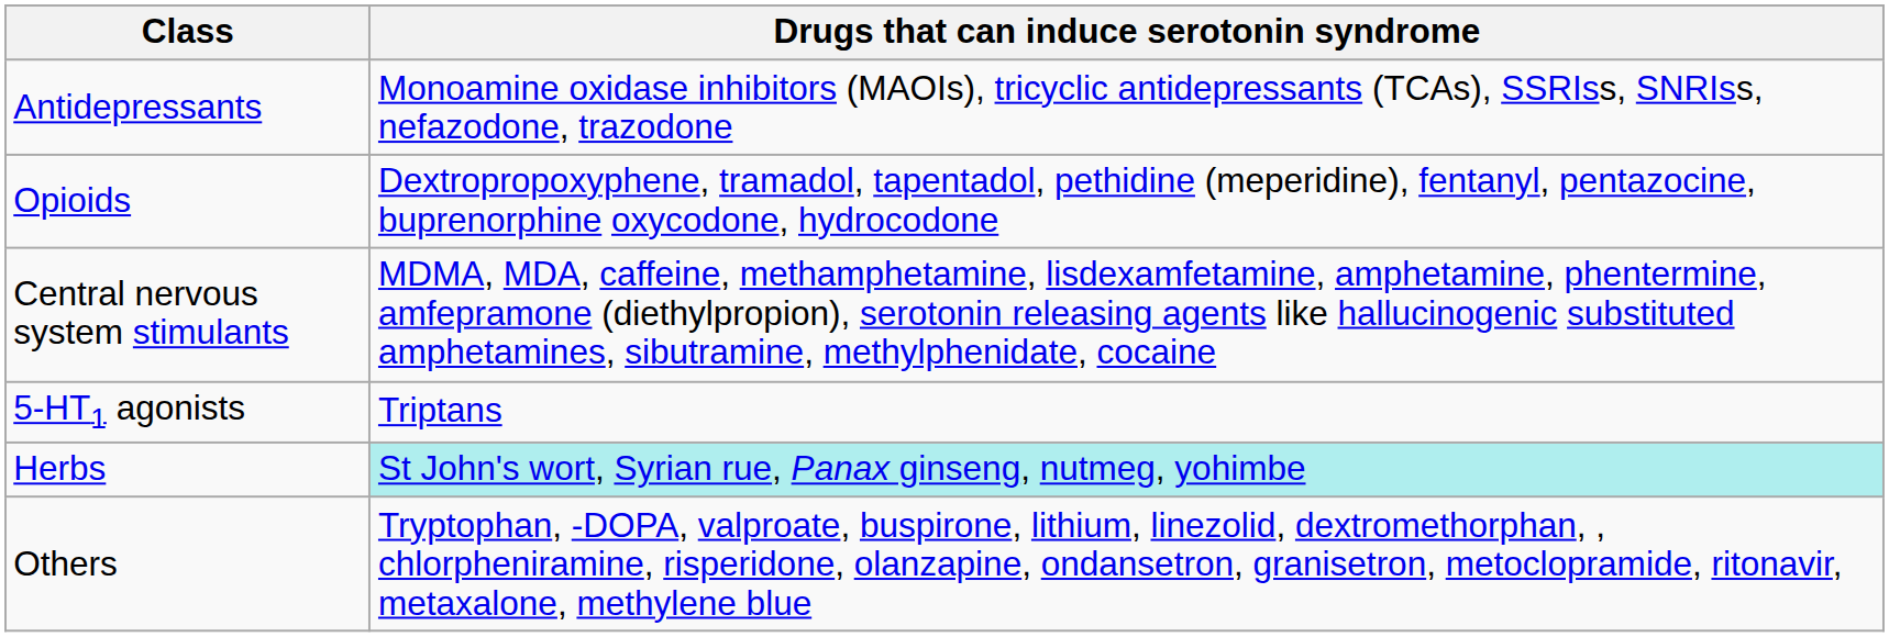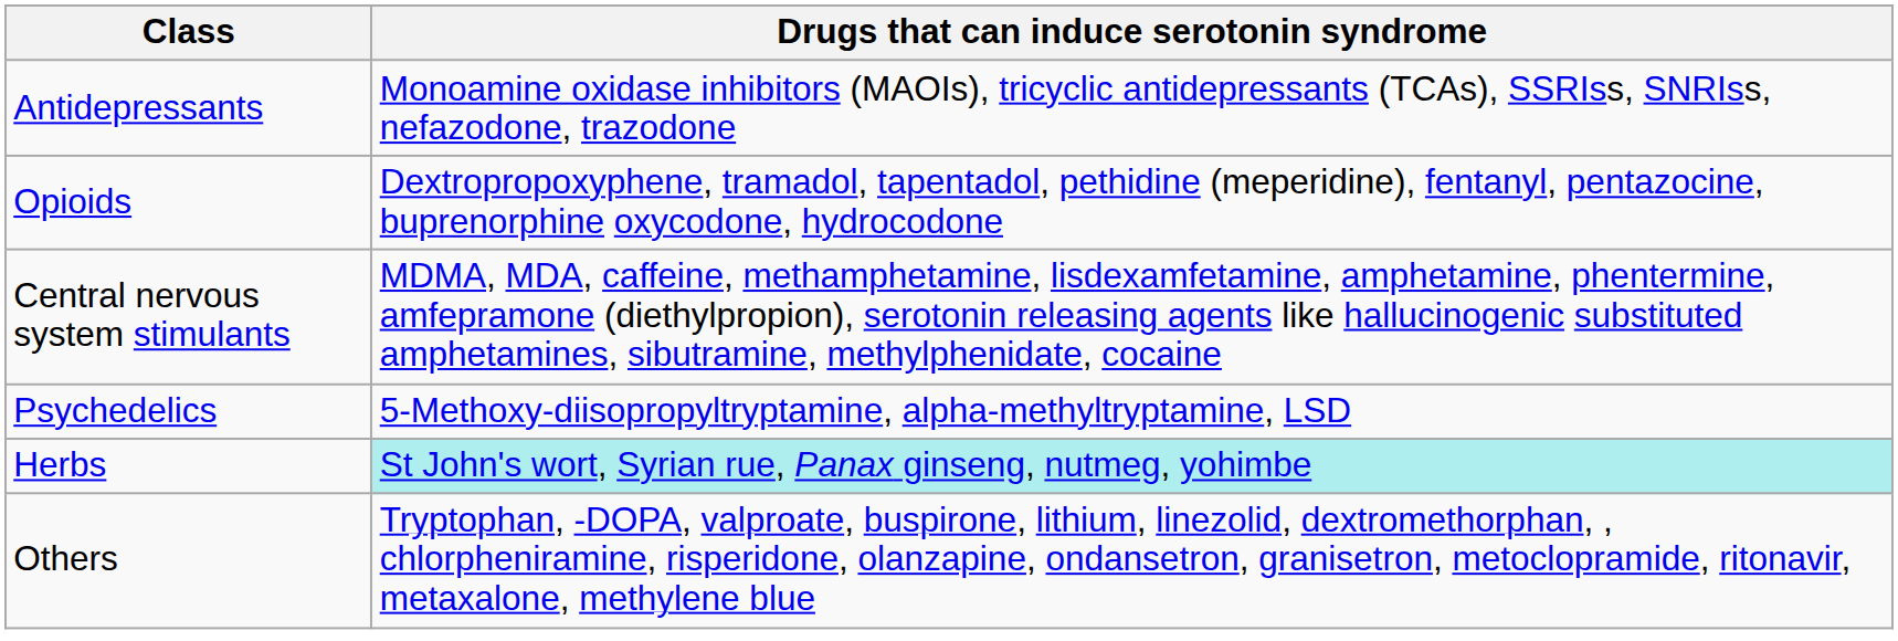- row: 5-HT1 agonists | Triptans
+ row: Psychedelics | 5-Methoxy-diisopropyltryptamine, alpha-methyltryptamine, LSD
